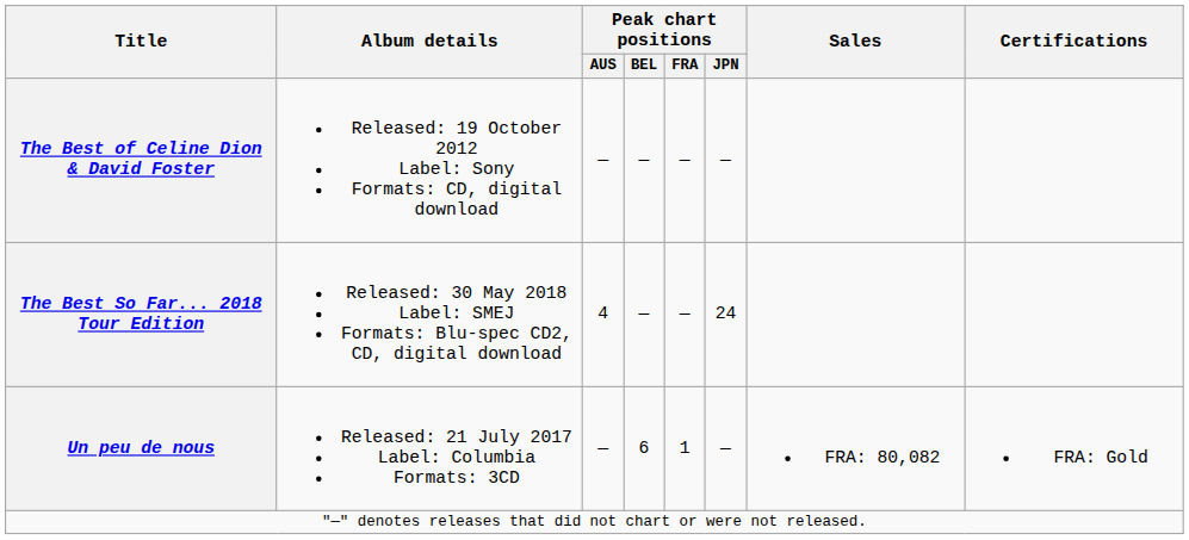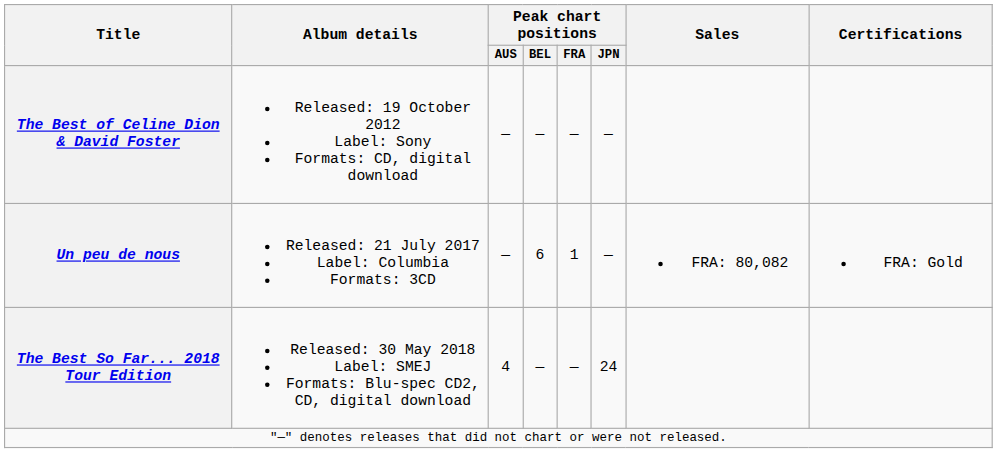rows swapped: Un peu de nous <-> The Best So Far... 2018 Tour Edition
